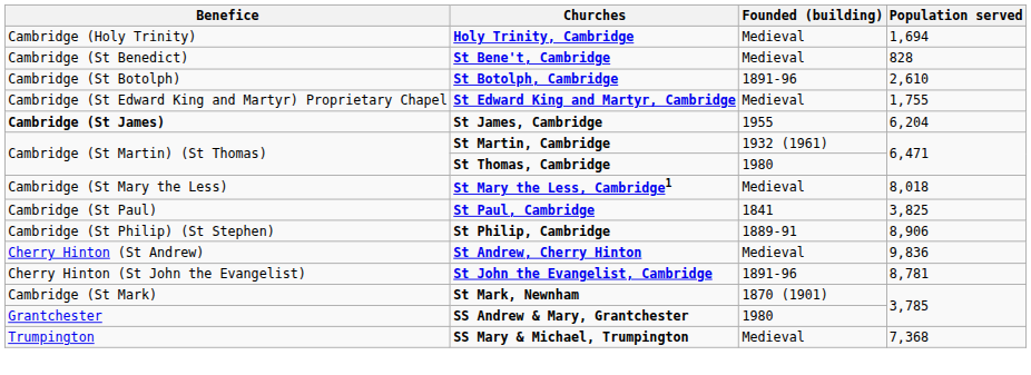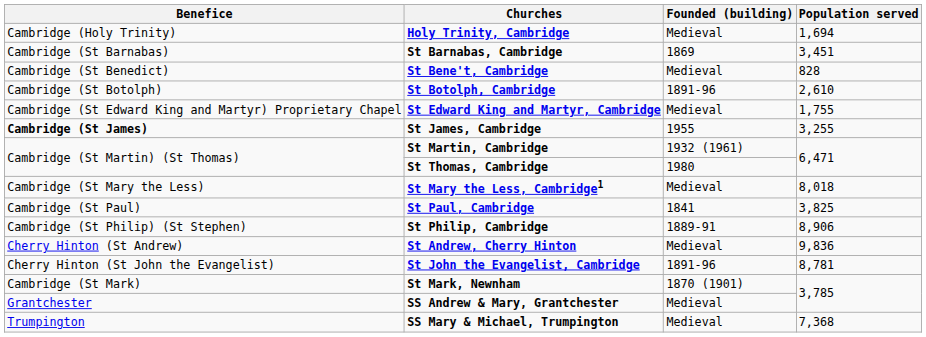+ row: Cambridge (St Barnabas) | St Barnabas, Cambridge | 1869 | 3,451
St James, Cambridge | Population served: 6,204 -> 3,255
SS Andrew & Mary, Grantchester | Founded (building): 1980 -> Medieval
